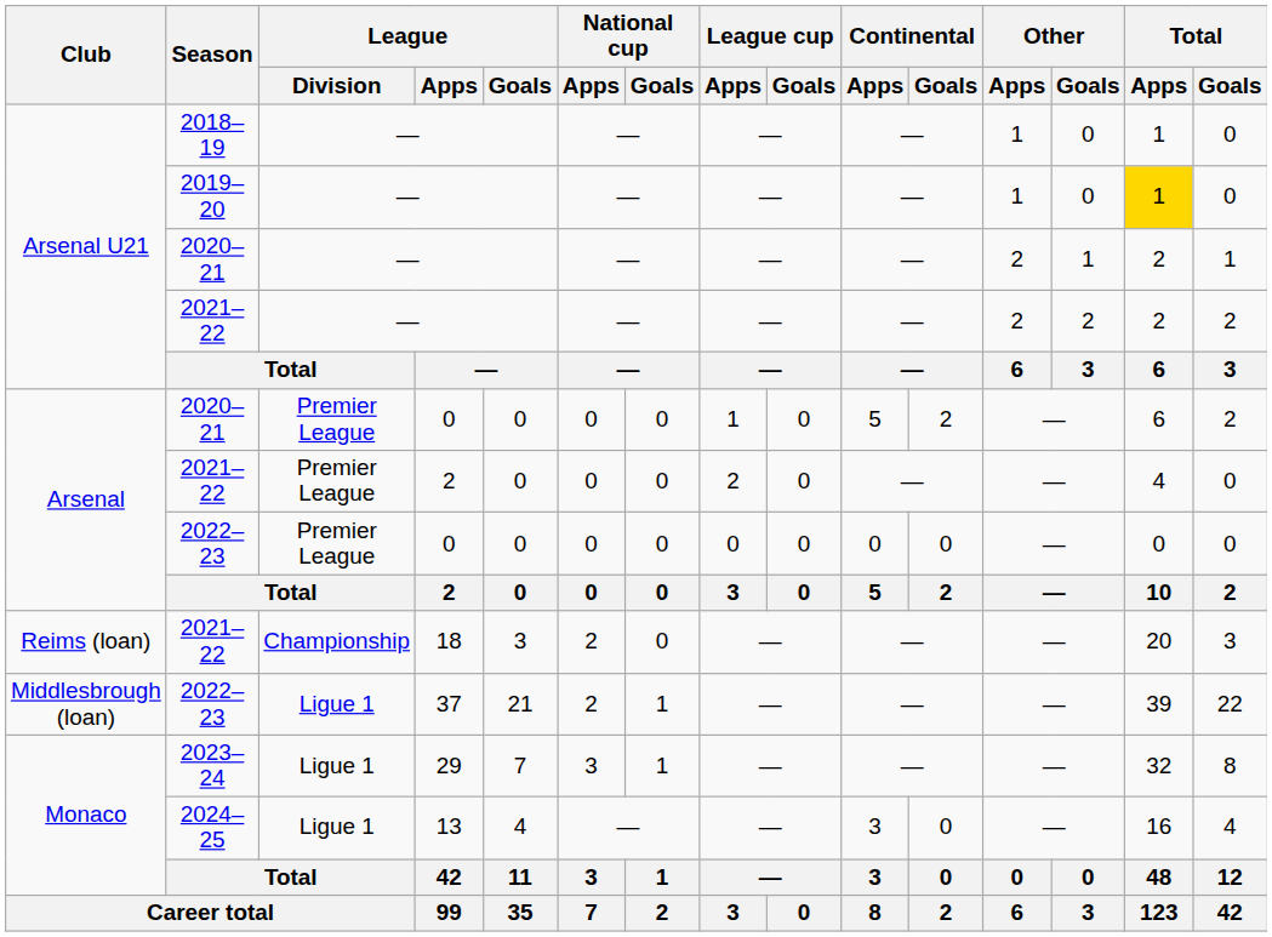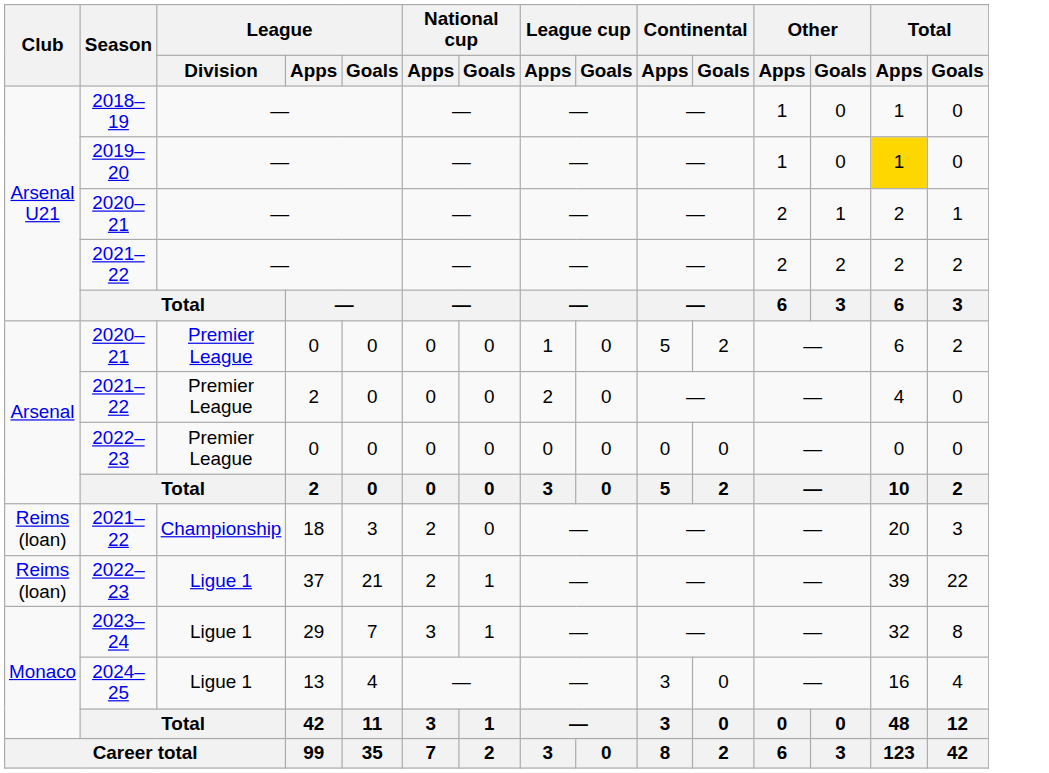2022–23 / 37 | Club: Middlesbrough (loan) -> Reims (loan)
